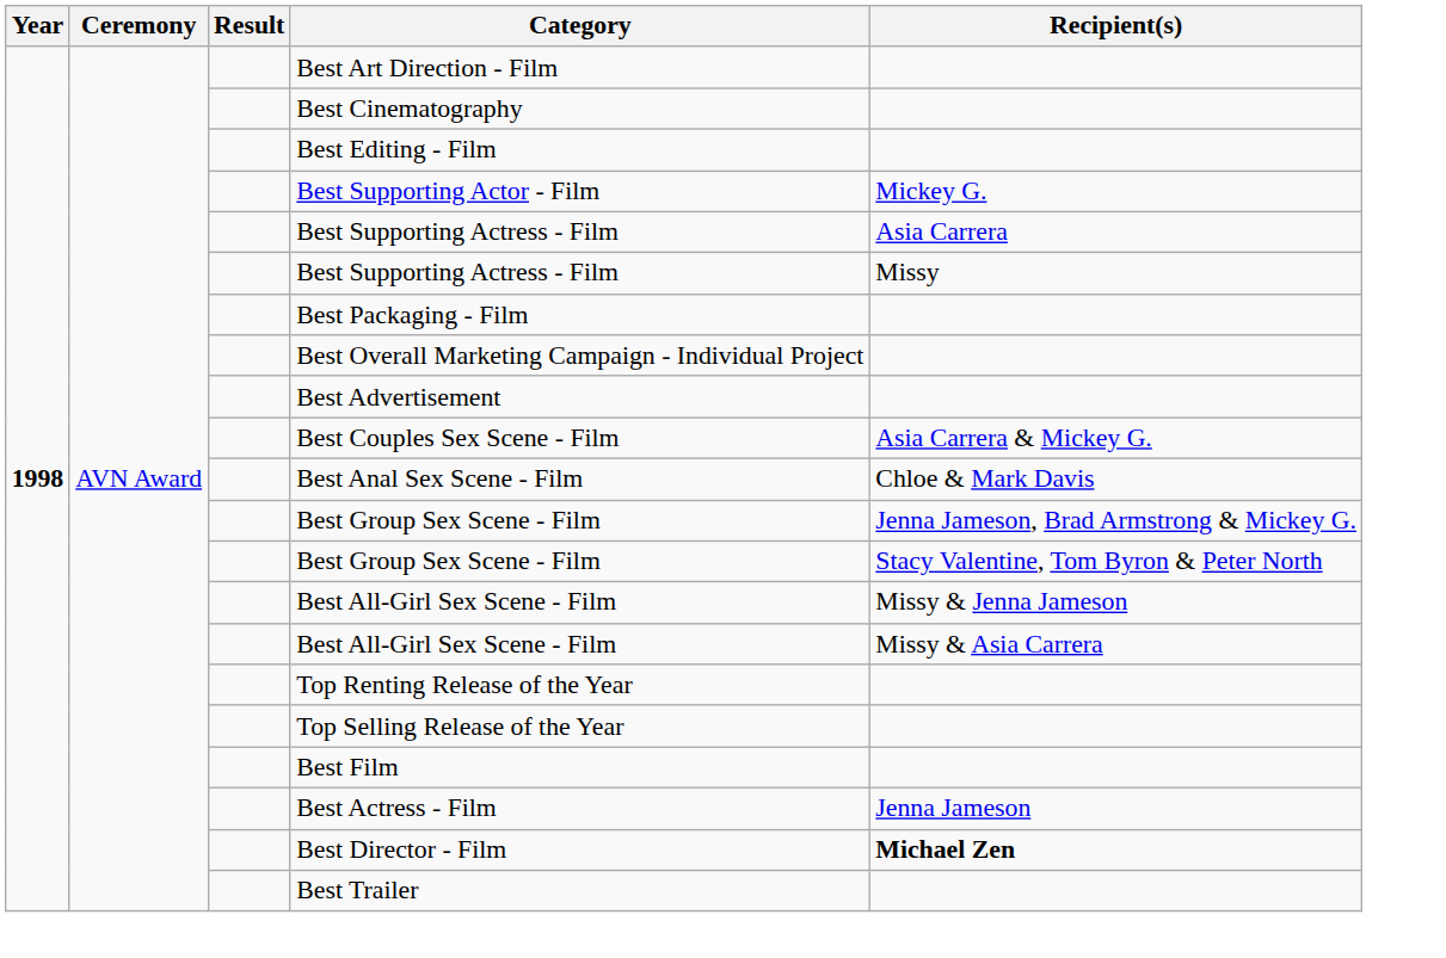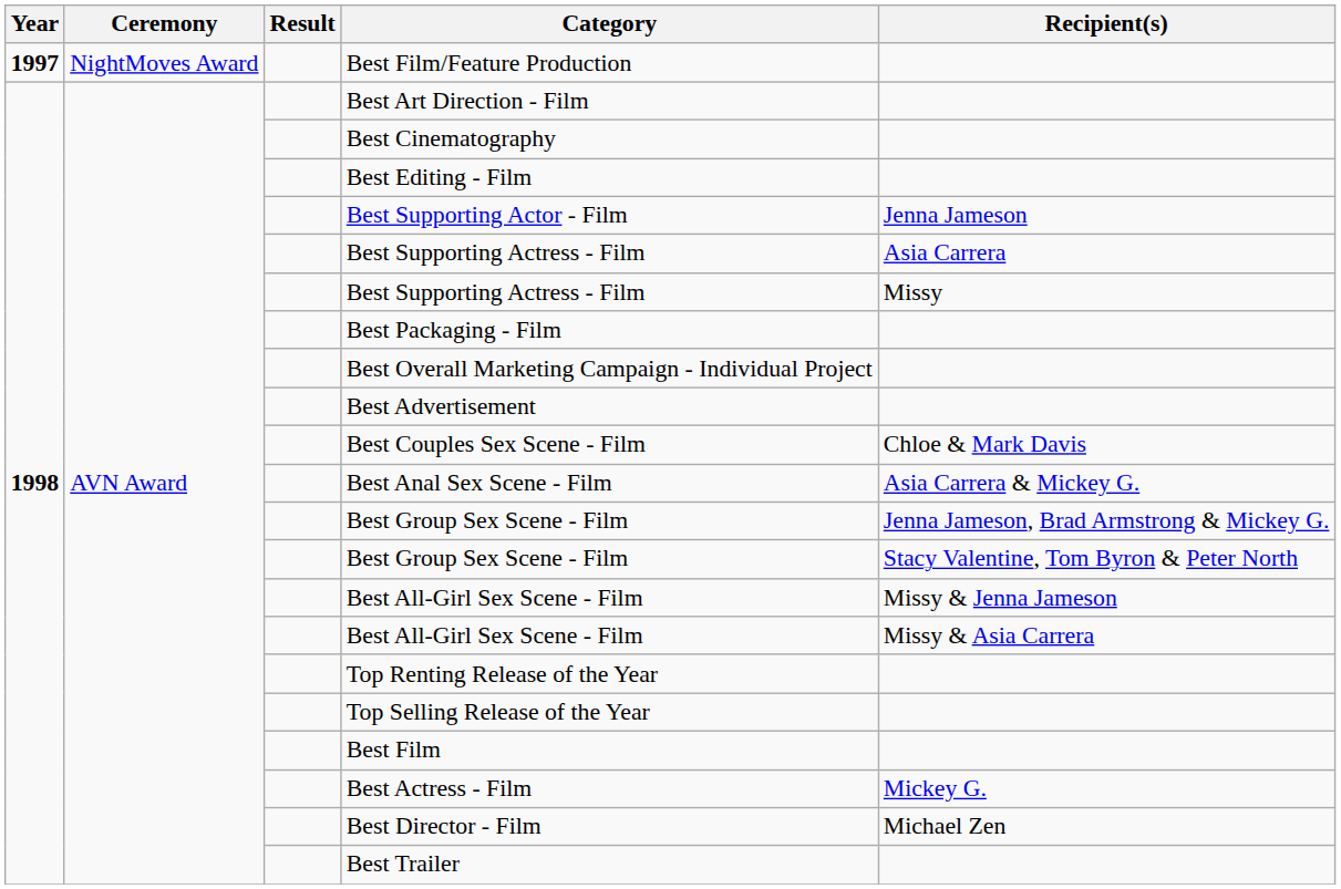+ row: 1997 | NightMoves Award | Best Film/Feature Production
Best Supporting Actor - Film | Recipient(s): Mickey G. -> Jenna Jameson
Best Couples Sex Scene - Film | Recipient(s): Asia Carrera & Mickey G. -> Chloe & Mark Davis
Best Anal Sex Scene - Film | Recipient(s): Chloe & Mark Davis -> Asia Carrera & Mickey G.
Best Actress - Film | Recipient(s): Jenna Jameson -> Mickey G.
Best Director - Film | Recipient(s): bold -> normal
